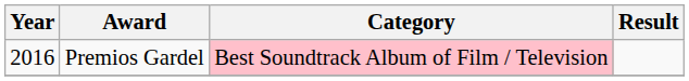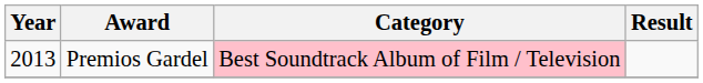Premios Gardel | Year: 2016 -> 2013
